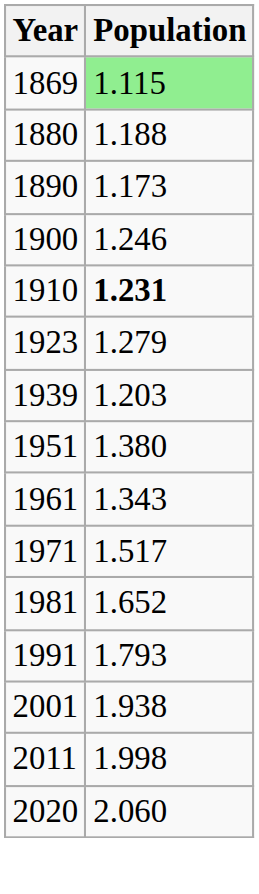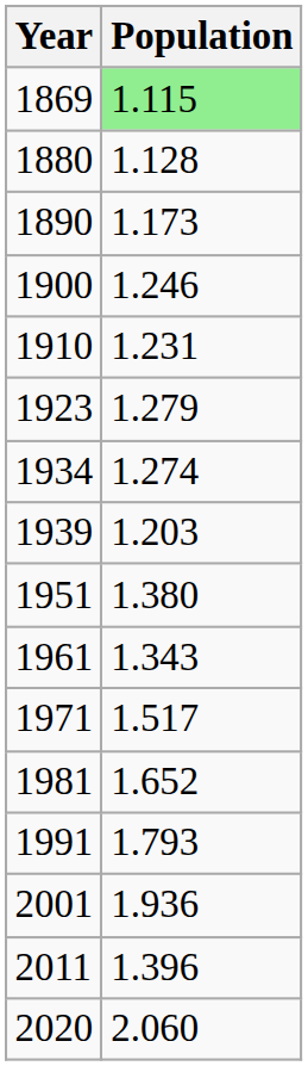1880 | Population: 1.188 -> 1.128
1910 | Population: bold -> normal
+ row: 1934 | 1.274
2001 | Population: 1.938 -> 1.936
2011 | Population: 1.998 -> 1.396
